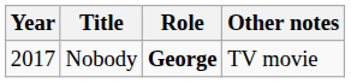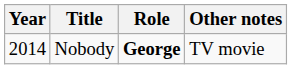Nobody | Year: 2017 -> 2014
